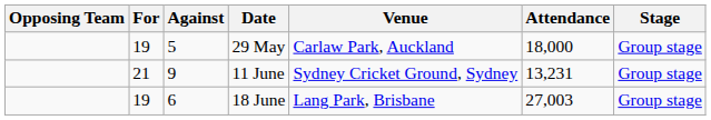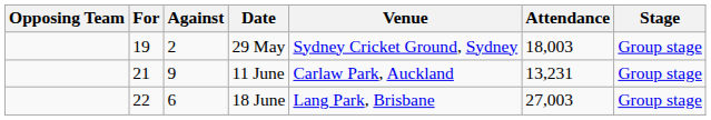29 May | Against: 5 -> 2
29 May | Venue: Carlaw Park, Auckland -> Sydney Cricket Ground, Sydney
29 May | Attendance: 18,000 -> 18,003
11 June | Venue: Sydney Cricket Ground, Sydney -> Carlaw Park, Auckland
18 June | For: 19 -> 22
